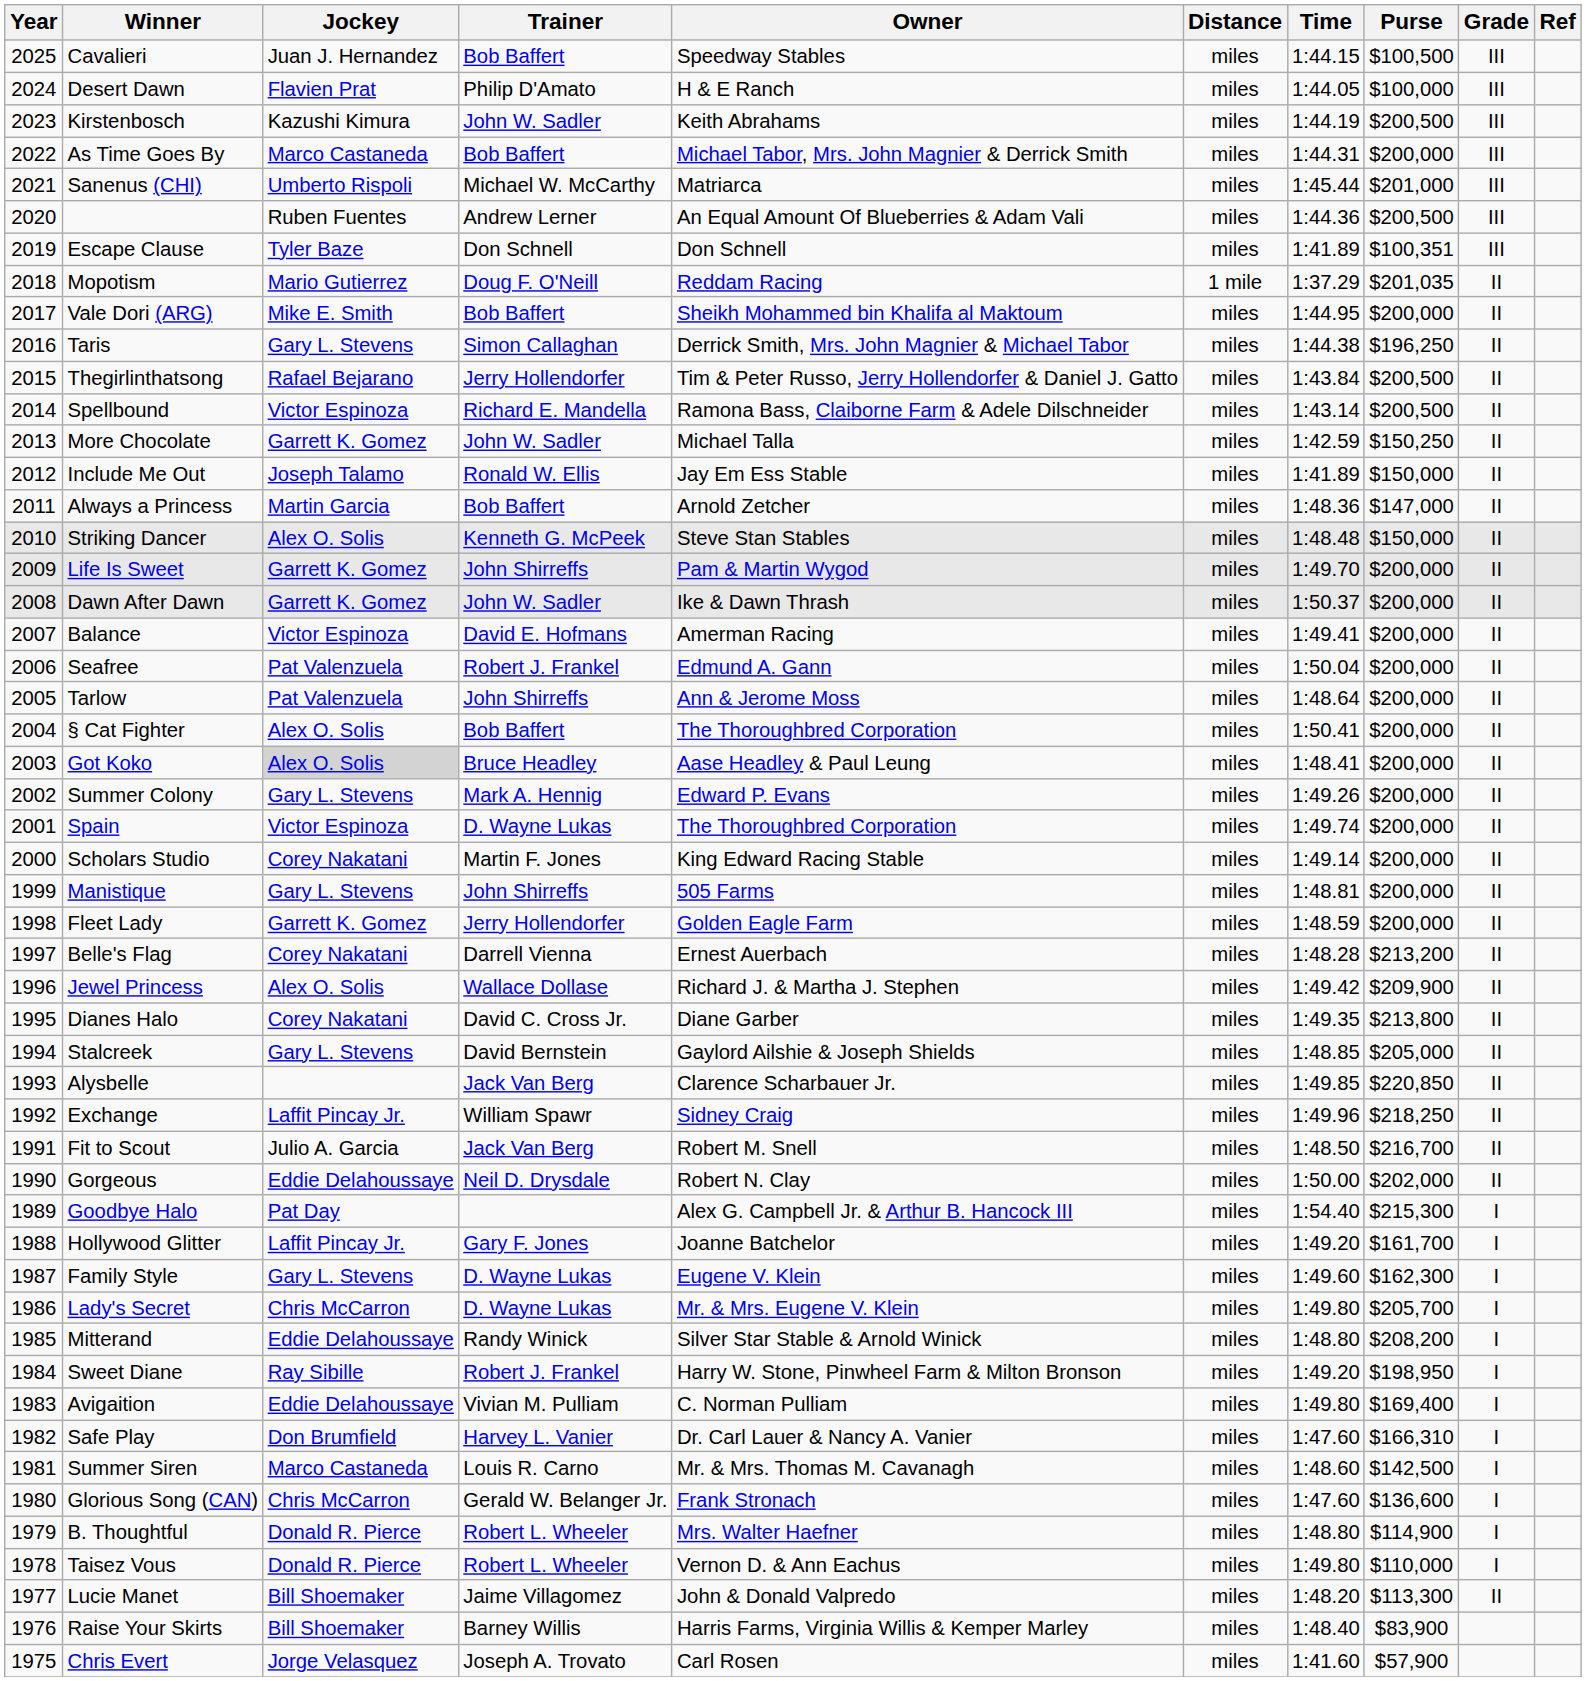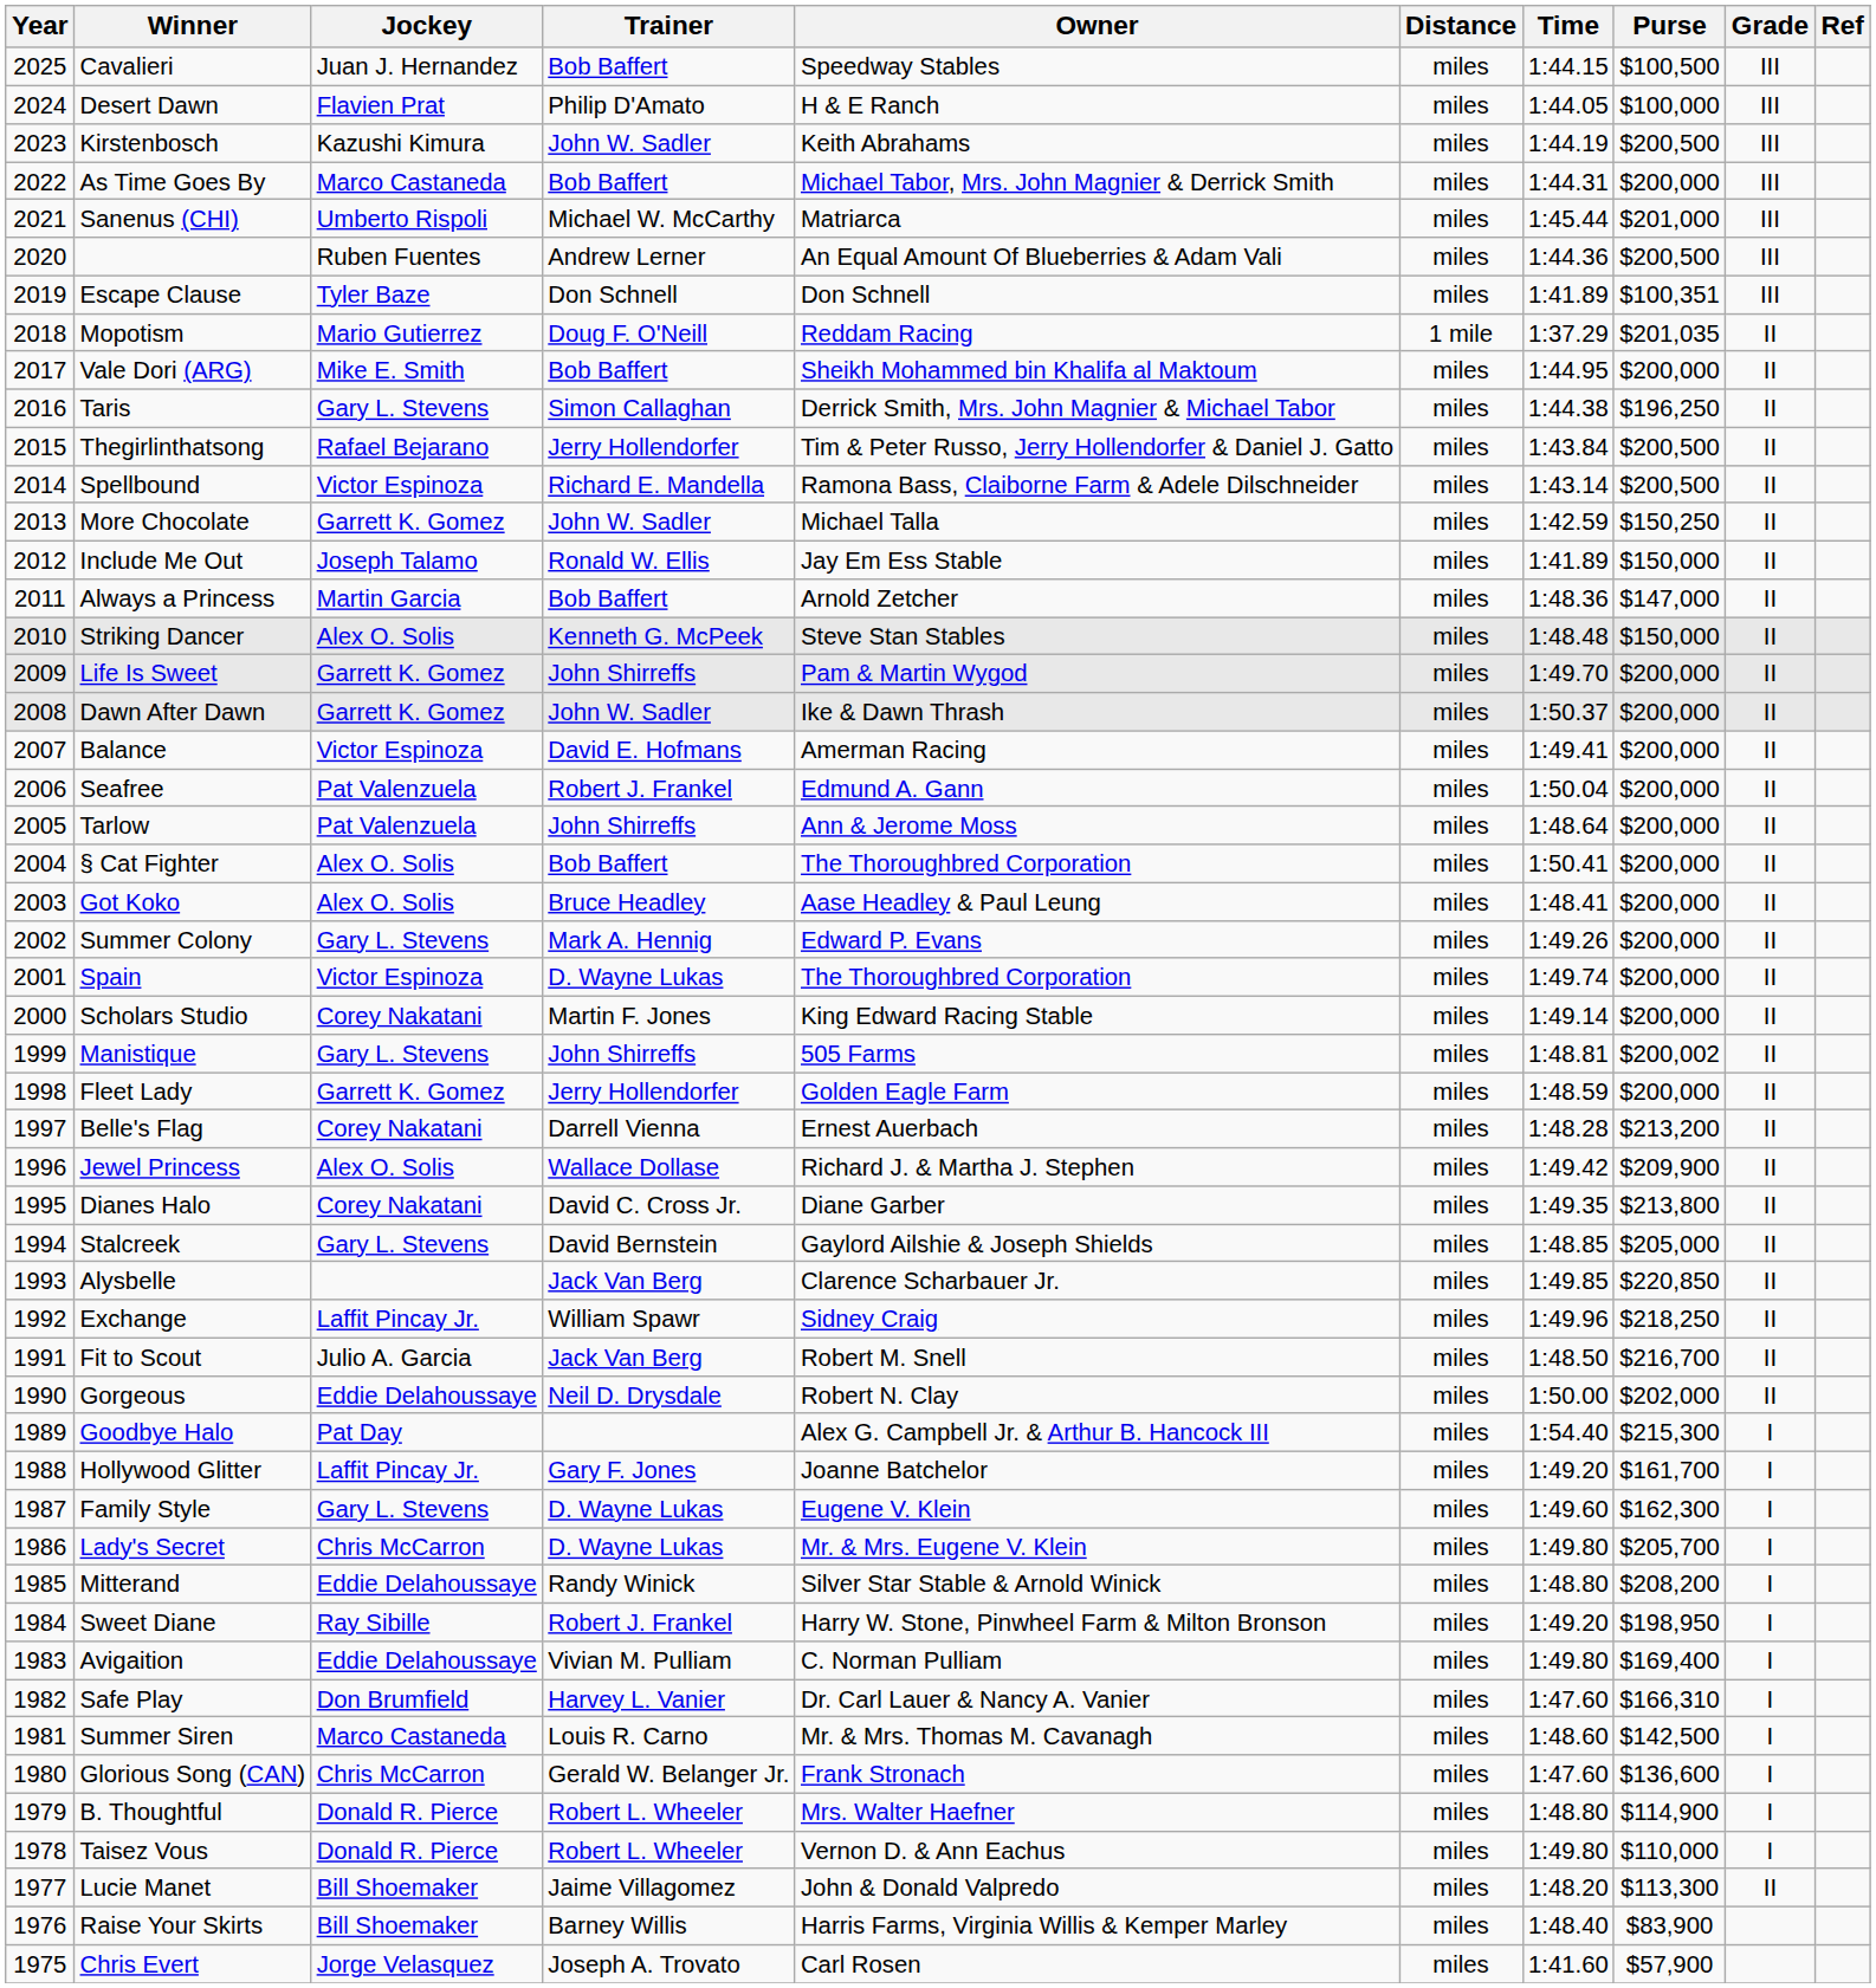Got Koko | Jockey: lightgrey background -> no background
Manistique | Purse: $200,000 -> $200,002
